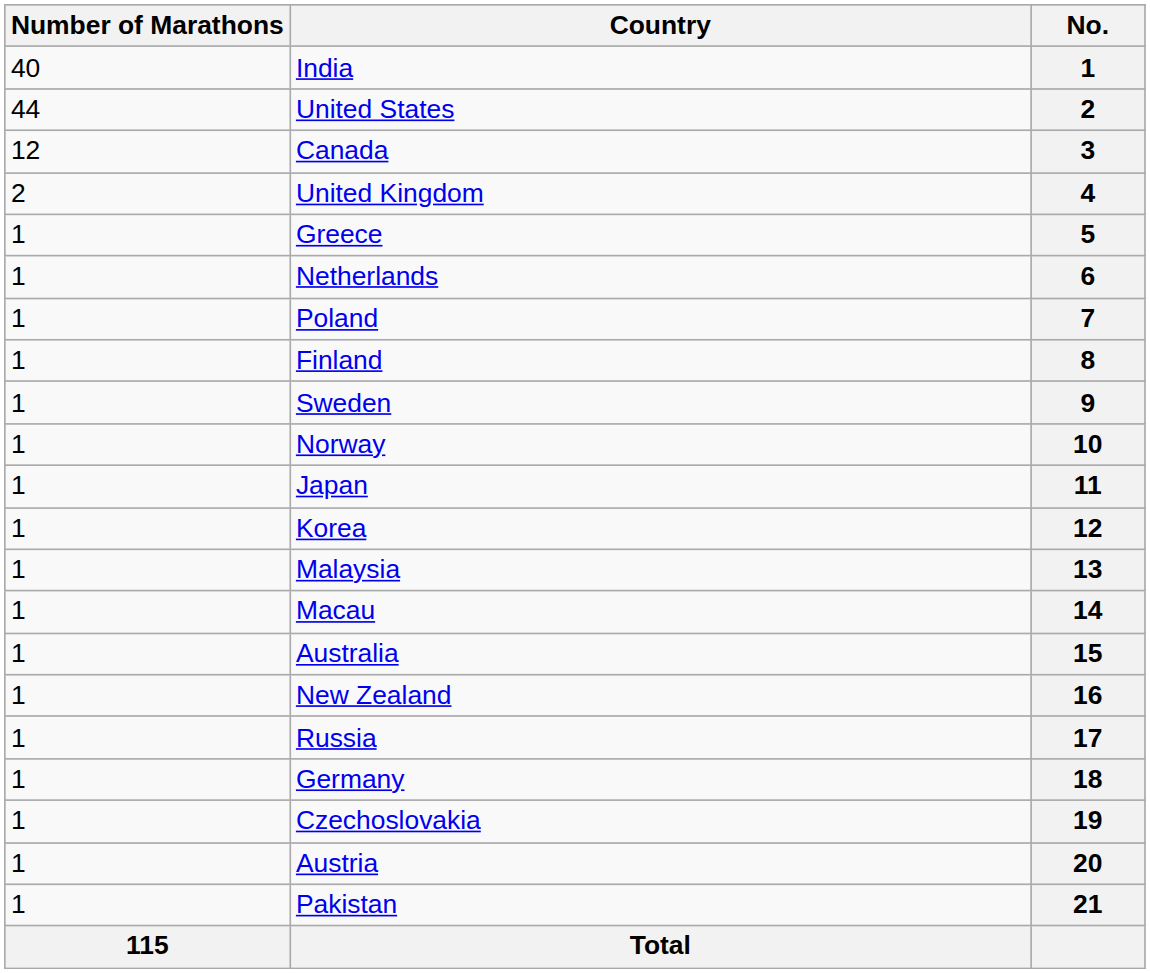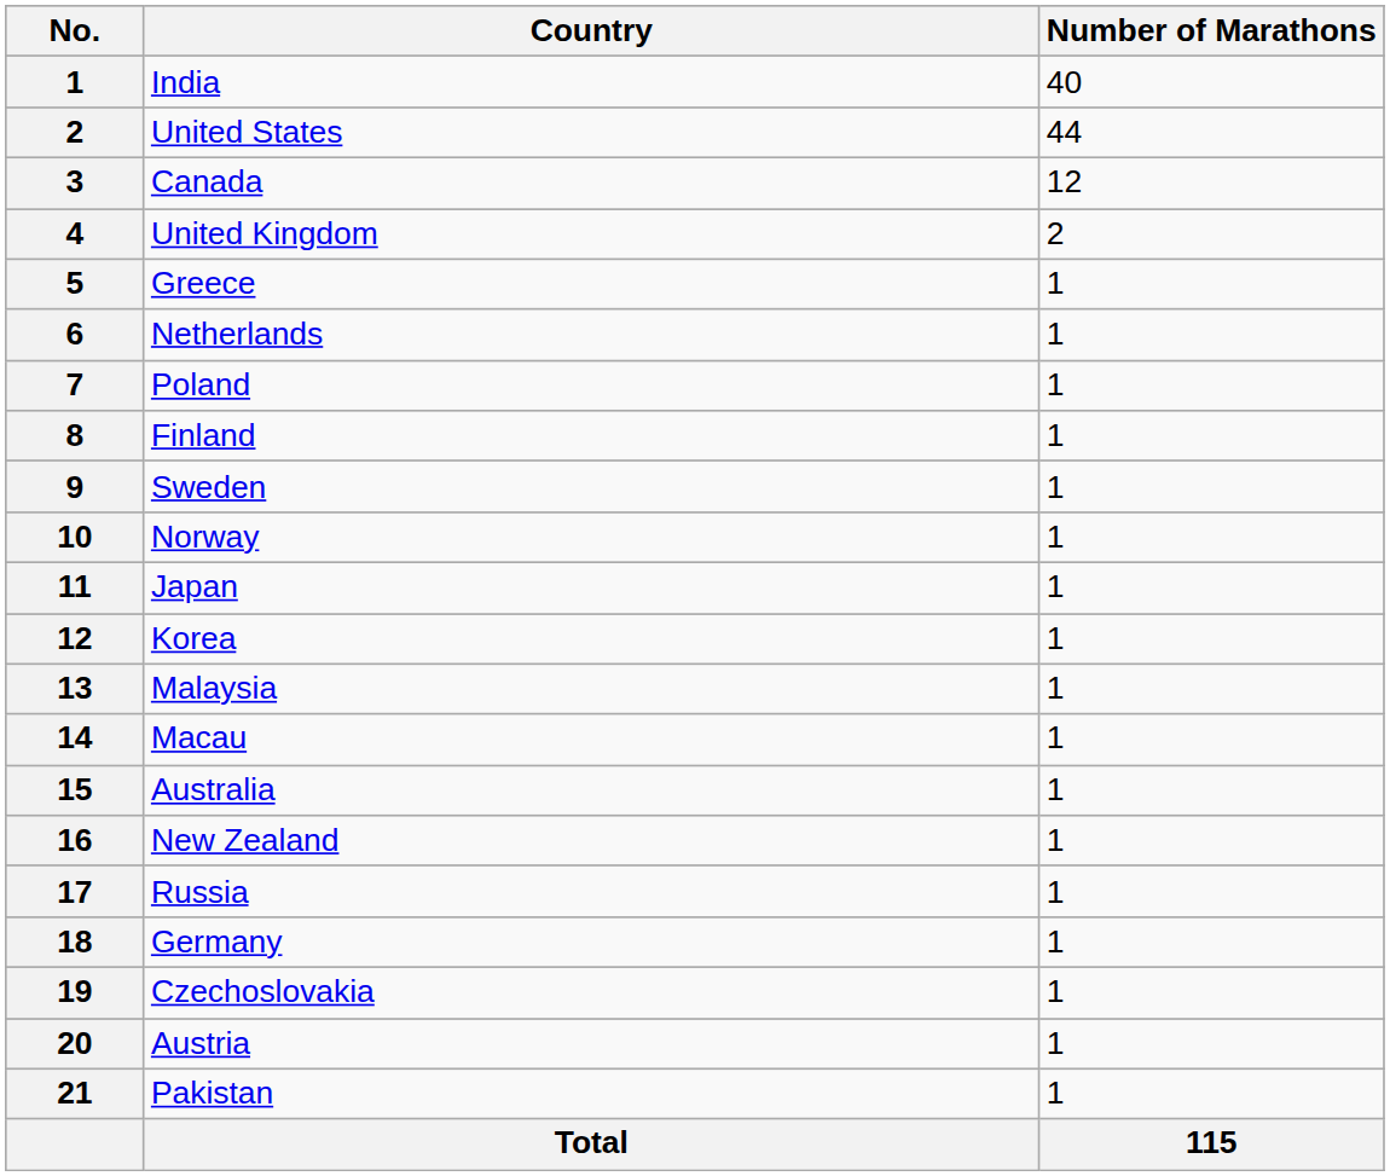columns swapped: No. <-> Number of Marathons
